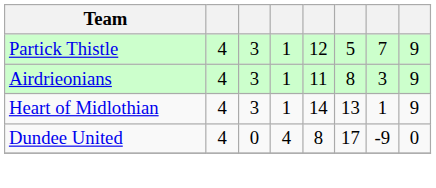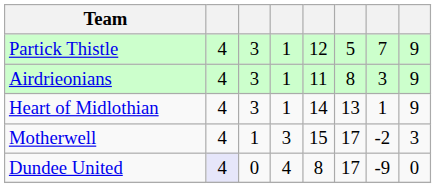+ row: Motherwell | 4 | 1 | 3 | 15 | 17 | -2 | 3
Dundee United | column 2: no background -> lavender background
